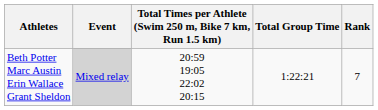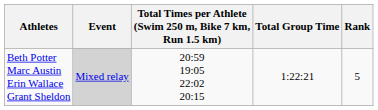Beth Potter Marc Austin Erin Wallace Grant Sheldon | Rank: 7 -> 5
